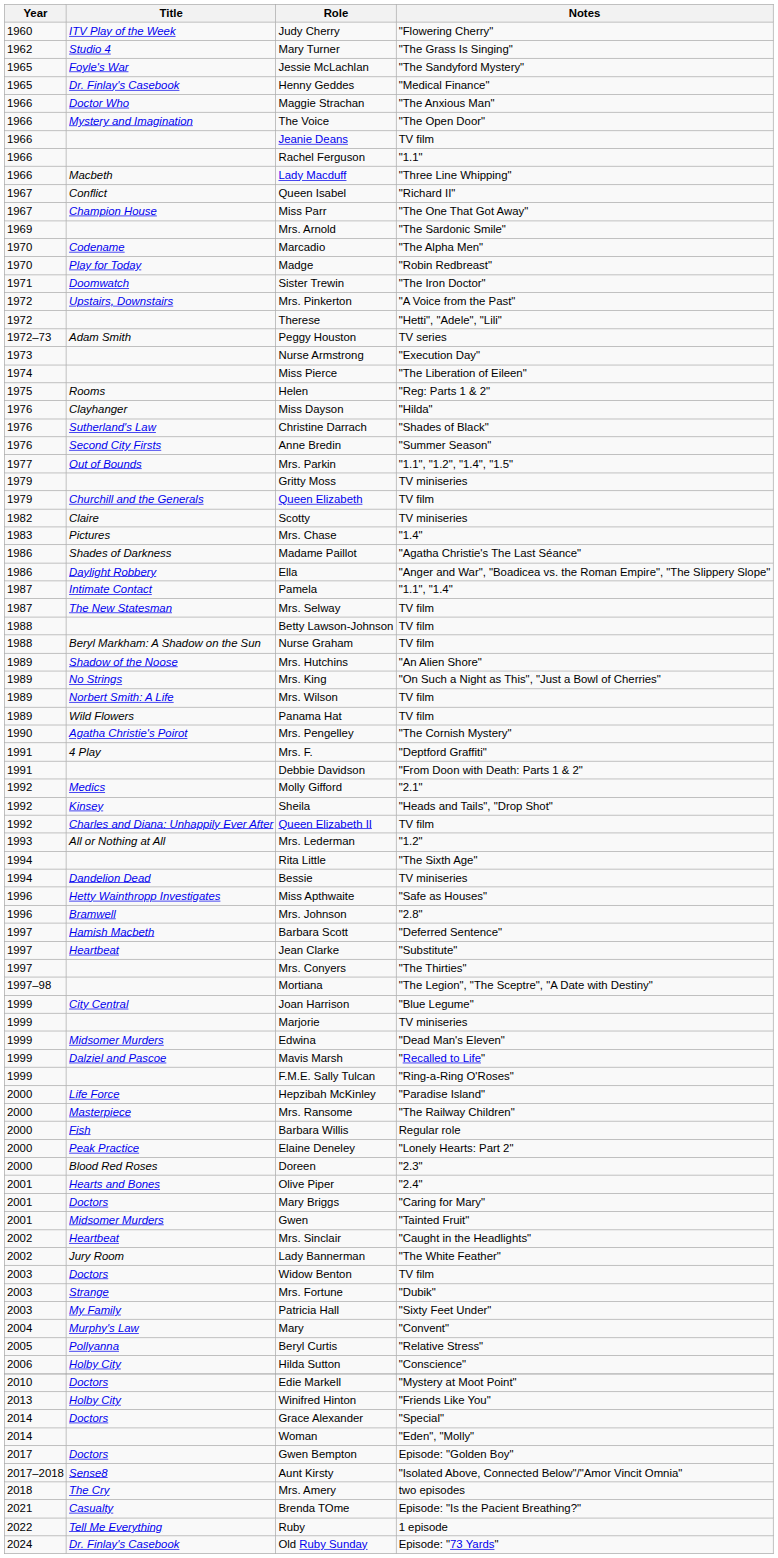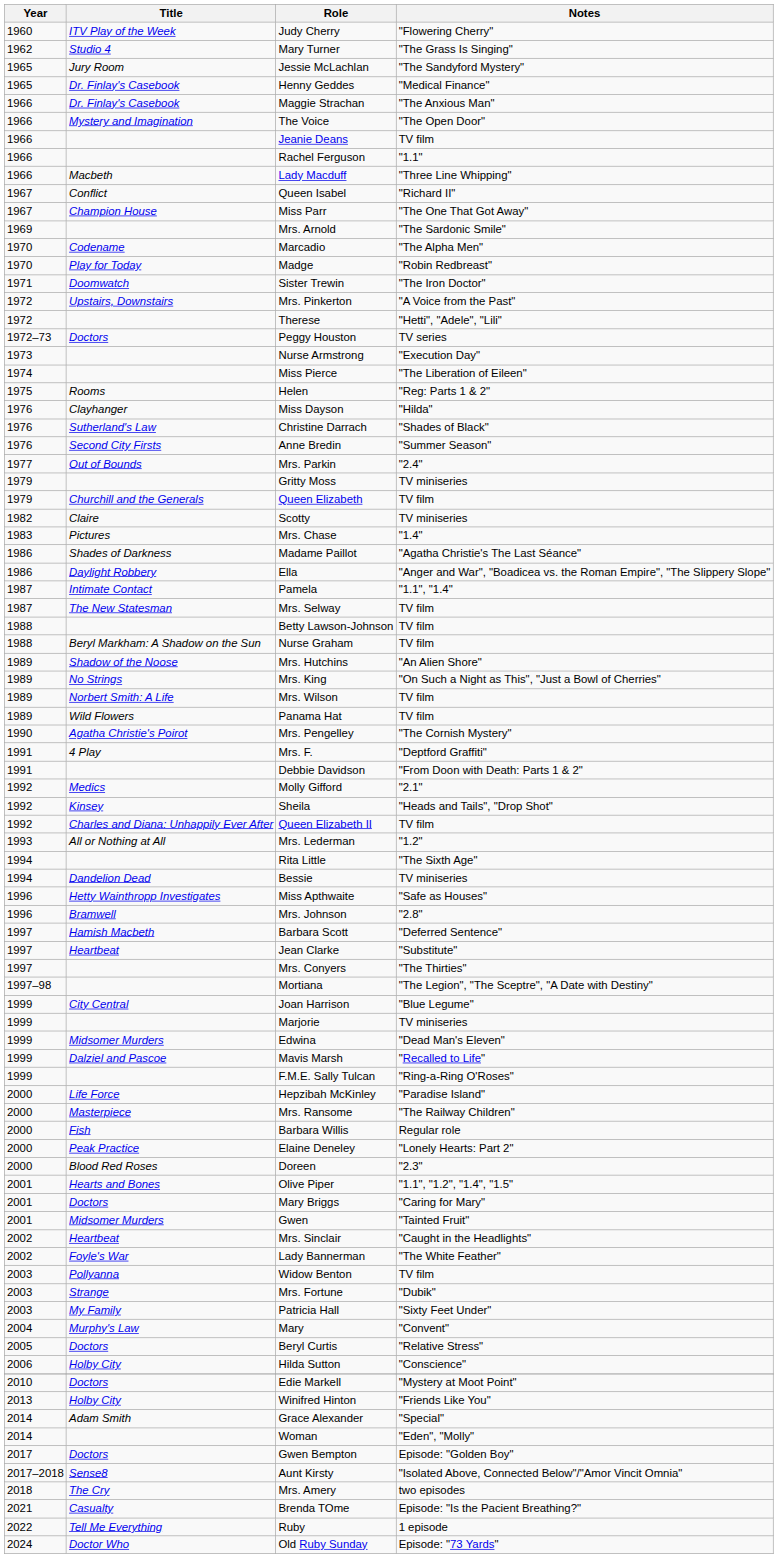Jessie McLachlan | Title: Foyle's War -> Jury Room
Maggie Strachan | Title: Doctor Who -> Dr. Finlay's Casebook
Peggy Houston | Title: Adam Smith -> Doctors
Mrs. Parkin | Notes: "1.1", "1.2", "1.4", "1.5" -> "2.4"
Olive Piper | Notes: "2.4" -> "1.1", "1.2", "1.4", "1.5"
Lady Bannerman | Title: Jury Room -> Foyle's War
Widow Benton | Title: Doctors -> Pollyanna
Beryl Curtis | Title: Pollyanna -> Doctors
Grace Alexander | Title: Doctors -> Adam Smith
Old Ruby Sunday | Title: Dr. Finlay's Casebook -> Doctor Who
